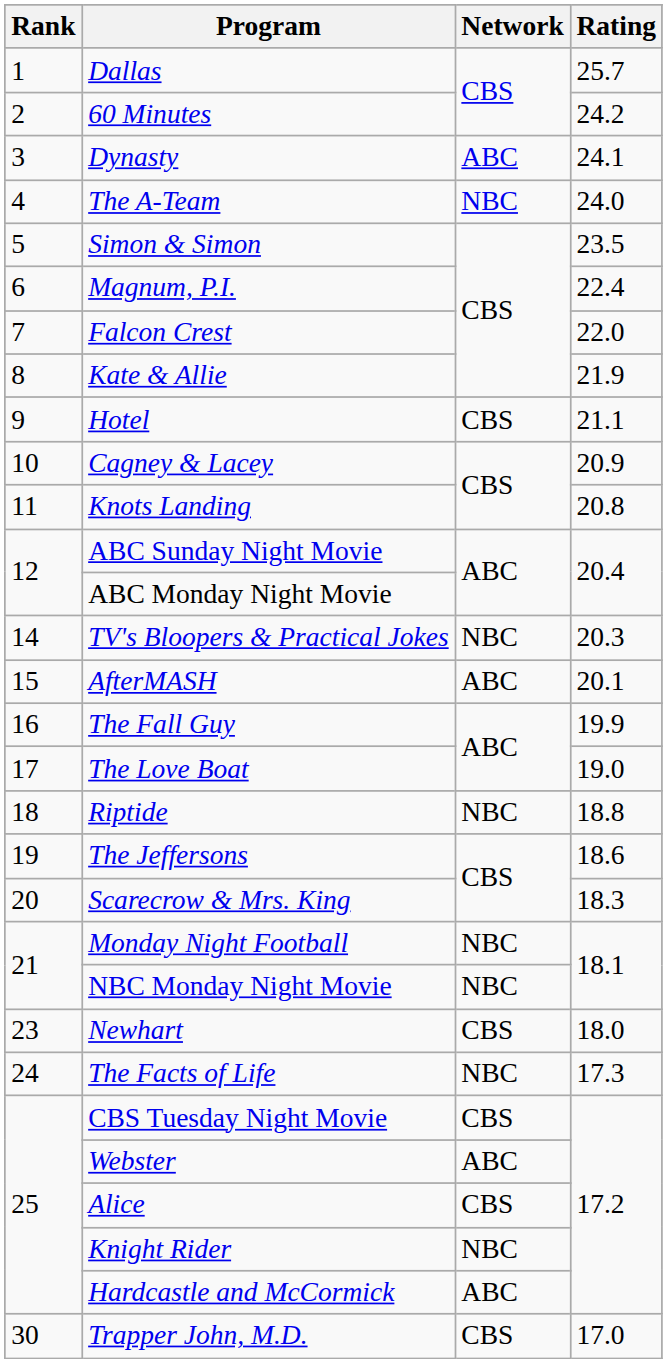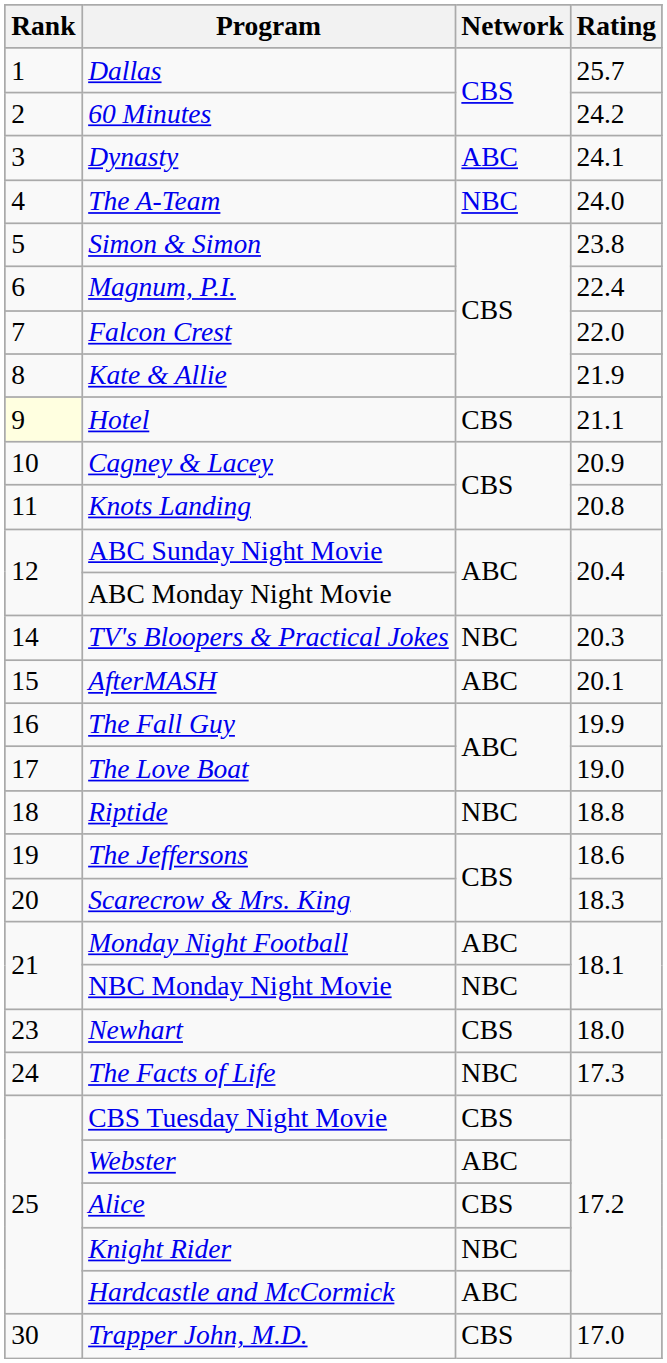Simon & Simon | Rating: 23.5 -> 23.8
Hotel | Rank: no background -> lightyellow background
Monday Night Football | Network: NBC -> ABC
